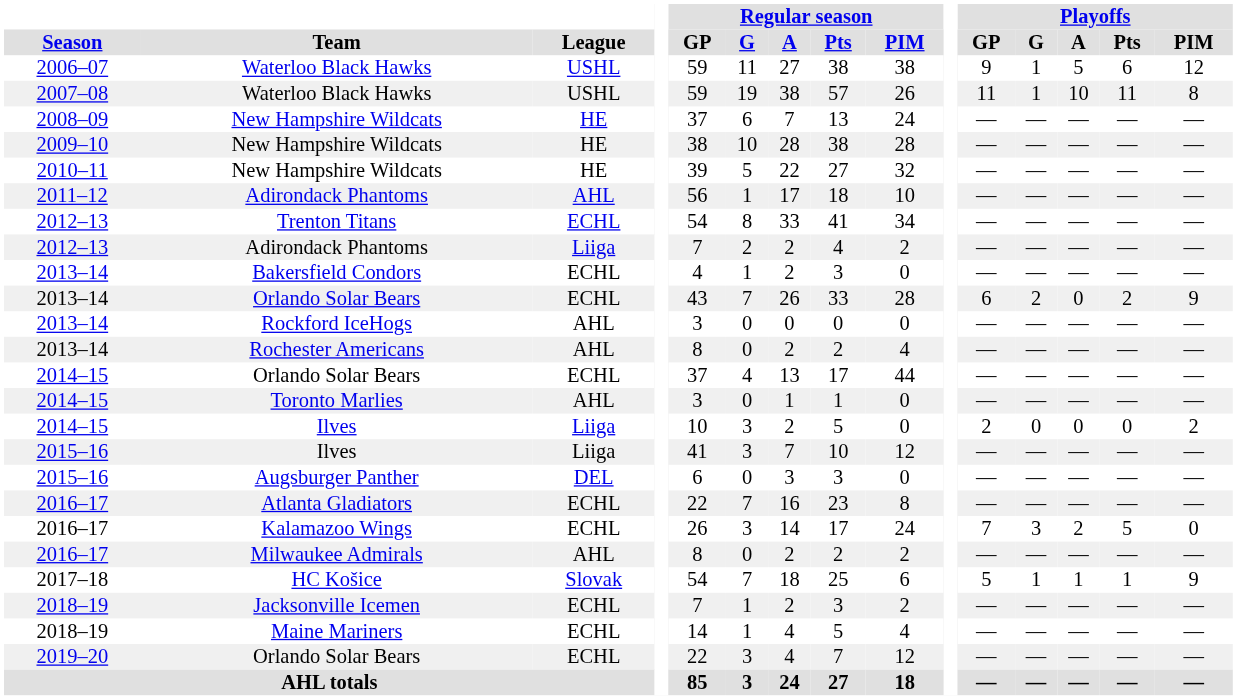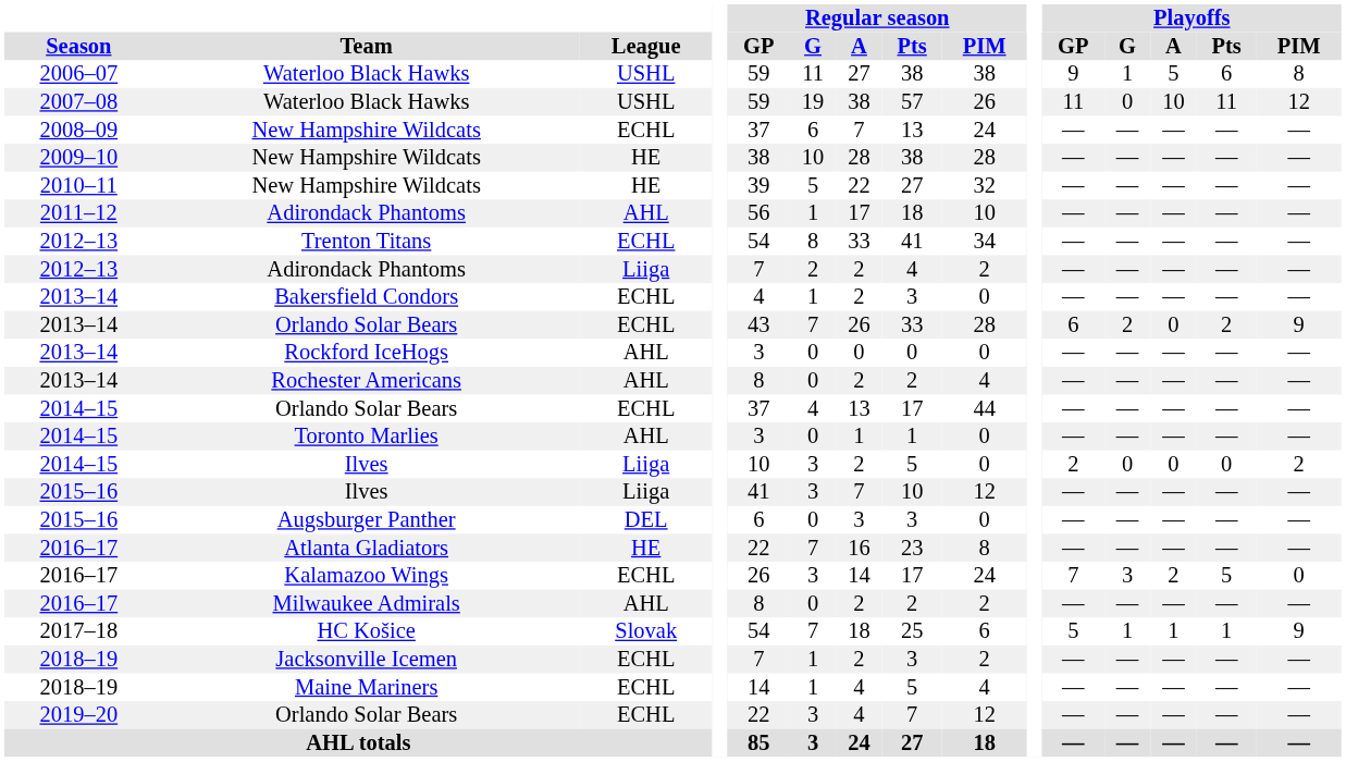2006–07 / Waterloo Black Hawks | Playoffs / PIM: 12 -> 8
2007–08 / Waterloo Black Hawks | Playoffs / G: 1 -> 0
2007–08 / Waterloo Black Hawks | Playoffs / PIM: 8 -> 12
2008–09 / New Hampshire Wildcats | League: HE -> ECHL
Atlanta Gladiators | League: ECHL -> HE
